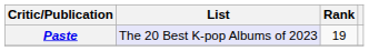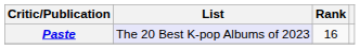Paste | Rank: 19 -> 16
